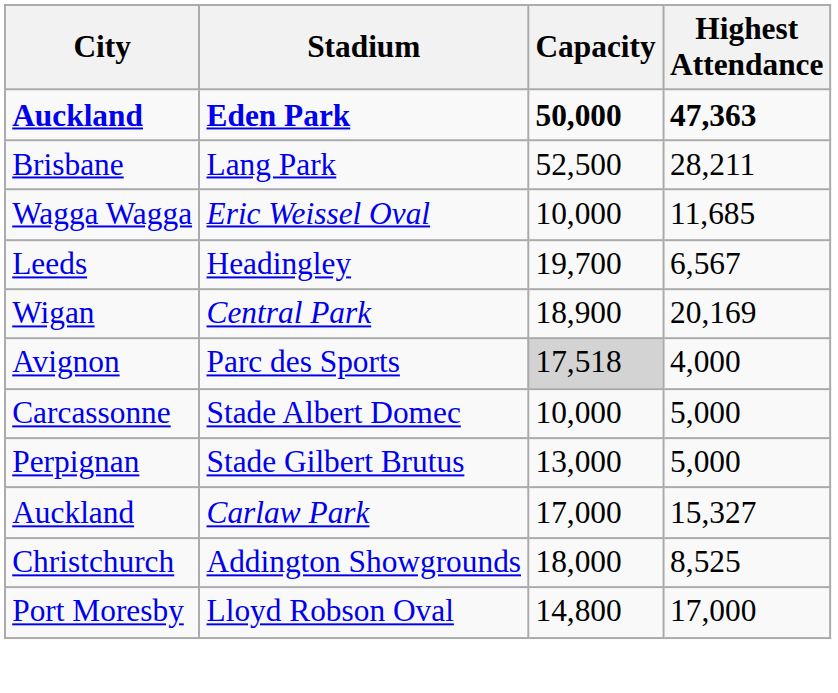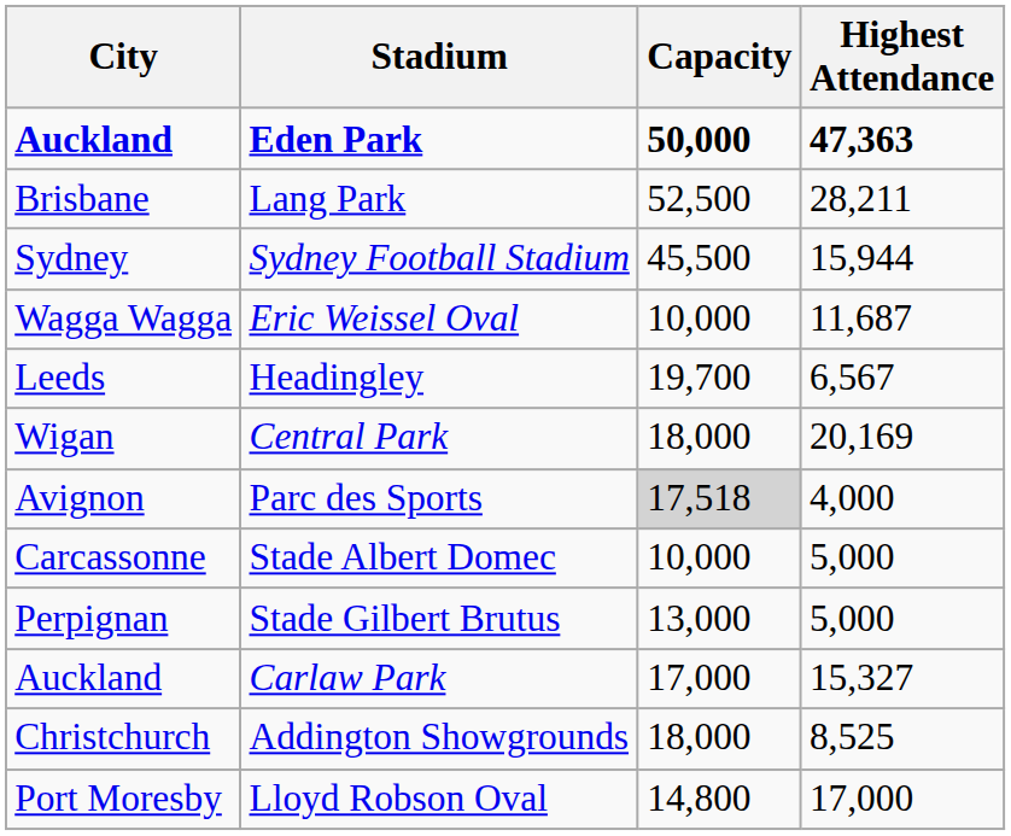+ row: Sydney | Sydney Football Stadium | 45,500 | 15,944
Eric Weissel Oval | Highest Attendance: 11,685 -> 11,687
Central Park | Capacity: 18,900 -> 18,000
